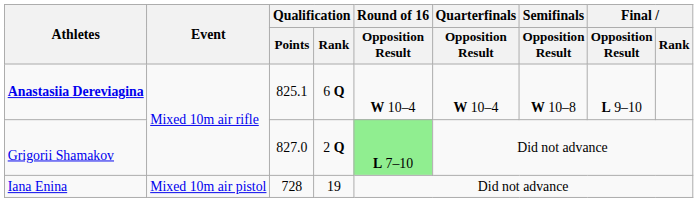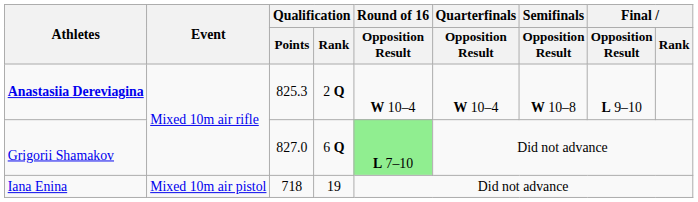Anastasiia Dereviagina | Qualification / Points: 825.1 -> 825.3
Anastasiia Dereviagina | Qualification / Rank: 6 Q -> 2 Q
Grigorii Shamakov | Qualification / Rank: 2 Q -> 6 Q
Iana Enina | Qualification / Points: 728 -> 718
